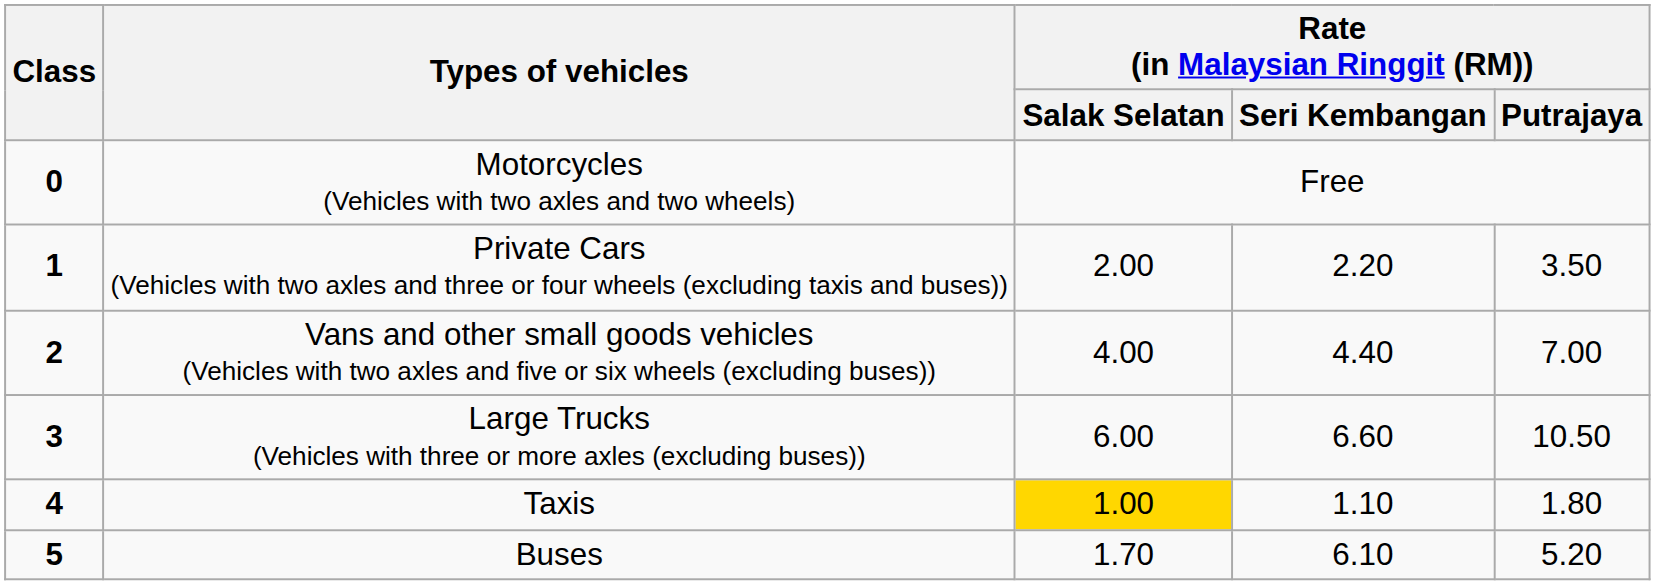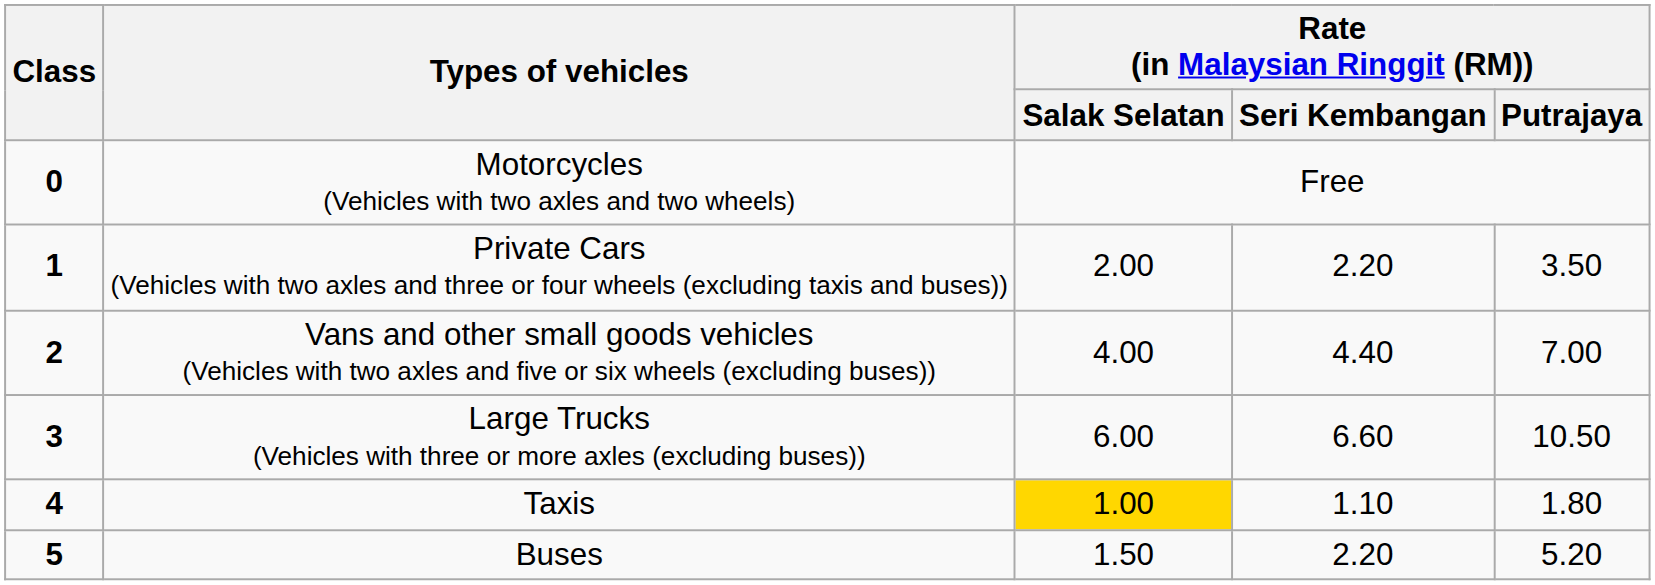Buses | Rate (in Malaysian Ringgit (RM)) / Salak Selatan: 1.70 -> 1.50
Buses | Rate (in Malaysian Ringgit (RM)) / Seri Kembangan: 6.10 -> 2.20
